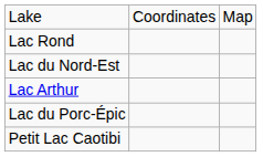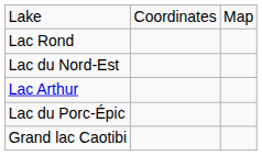+ row: Grand lac Caotibi
- row: Petit Lac Caotibi
